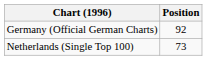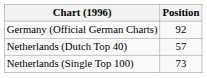+ row: Netherlands (Dutch Top 40) | 57
